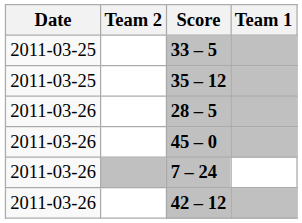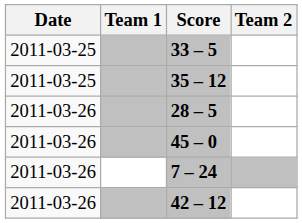columns swapped: Team 1 <-> Team 2
